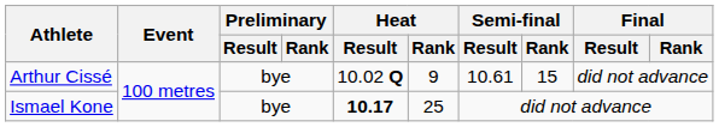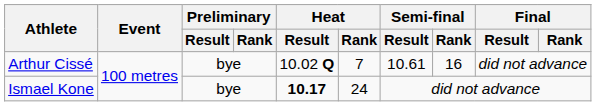Arthur Cissé | Heat / Rank: 9 -> 7
Arthur Cissé | Semi-final / Rank: 15 -> 16
Ismael Kone | Heat / Rank: 25 -> 24
